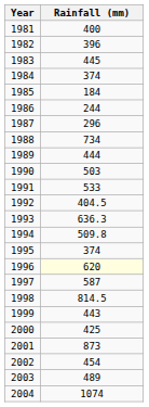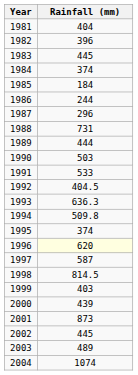1981 | Rainfall (mm): 400 -> 404
1988 | Rainfall (mm): 734 -> 731
1999 | Rainfall (mm): 443 -> 403
2000 | Rainfall (mm): 425 -> 439
2002 | Rainfall (mm): 454 -> 445
